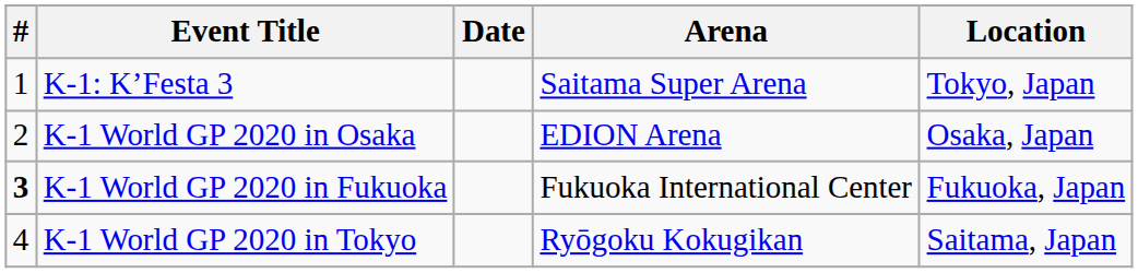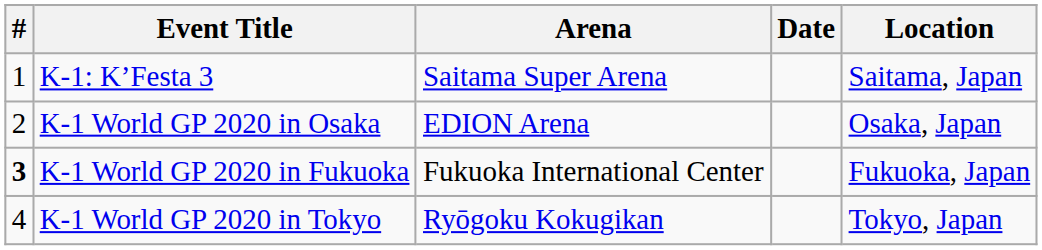columns swapped: Date <-> Arena
K-1: K’Festa 3 | Location: Tokyo, Japan -> Saitama, Japan
K-1 World GP 2020 in Tokyo | Location: Saitama, Japan -> Tokyo, Japan
